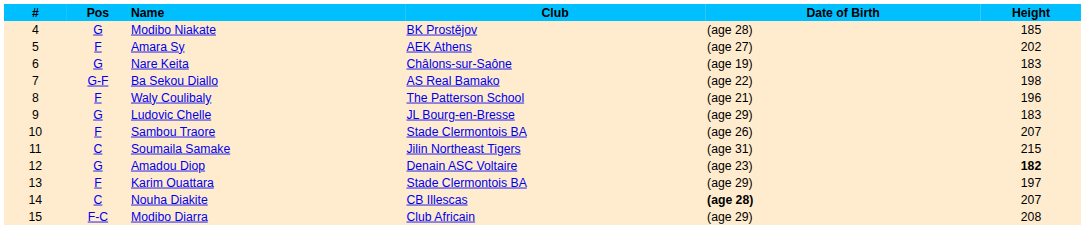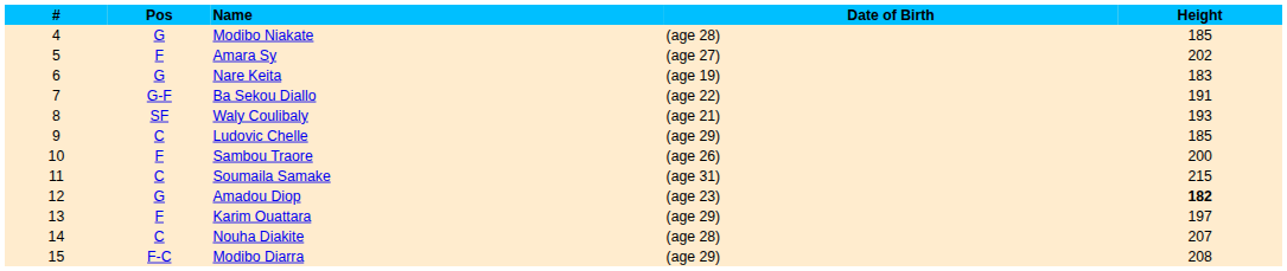- column: Club | BK Prostějov | AEK Athens | Châlons-sur-Saône | AS Real Bamako | The Patterson School | JL Bourg-en-Bresse | Stade Clermontois BA | Jilin Northeast Tigers | Denain ASC Voltaire | Stade Clermontois BA | CB Illescas | Club Africain
Ba Sekou Diallo | Height: 198 -> 191
Waly Coulibaly | Pos: F -> SF
Waly Coulibaly | Height: 196 -> 193
Ludovic Chelle | Pos: G -> C
Ludovic Chelle | Height: 183 -> 185
Sambou Traore | Height: 207 -> 200
Nouha Diakite | Date of Birth: bold -> normal
